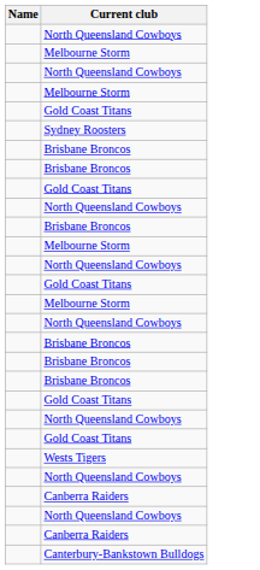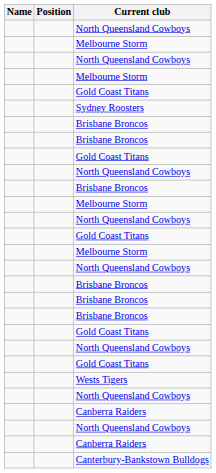+ column: Position
